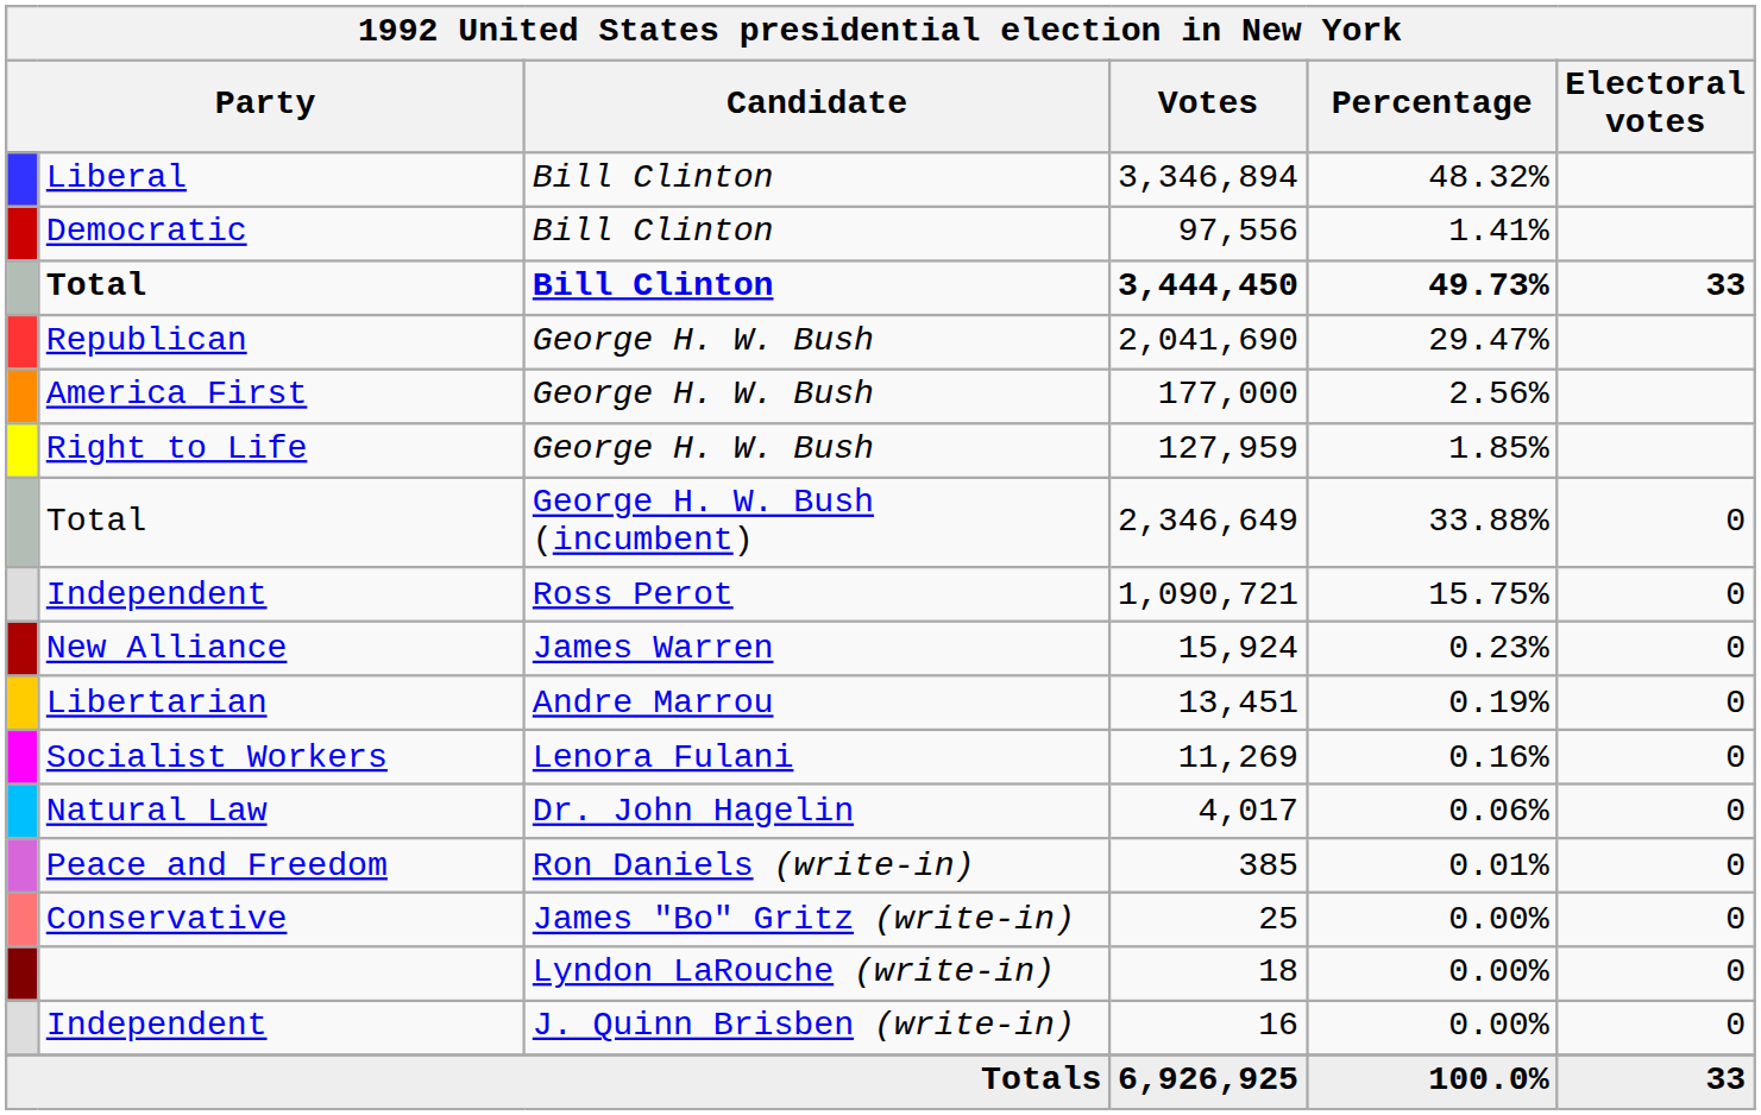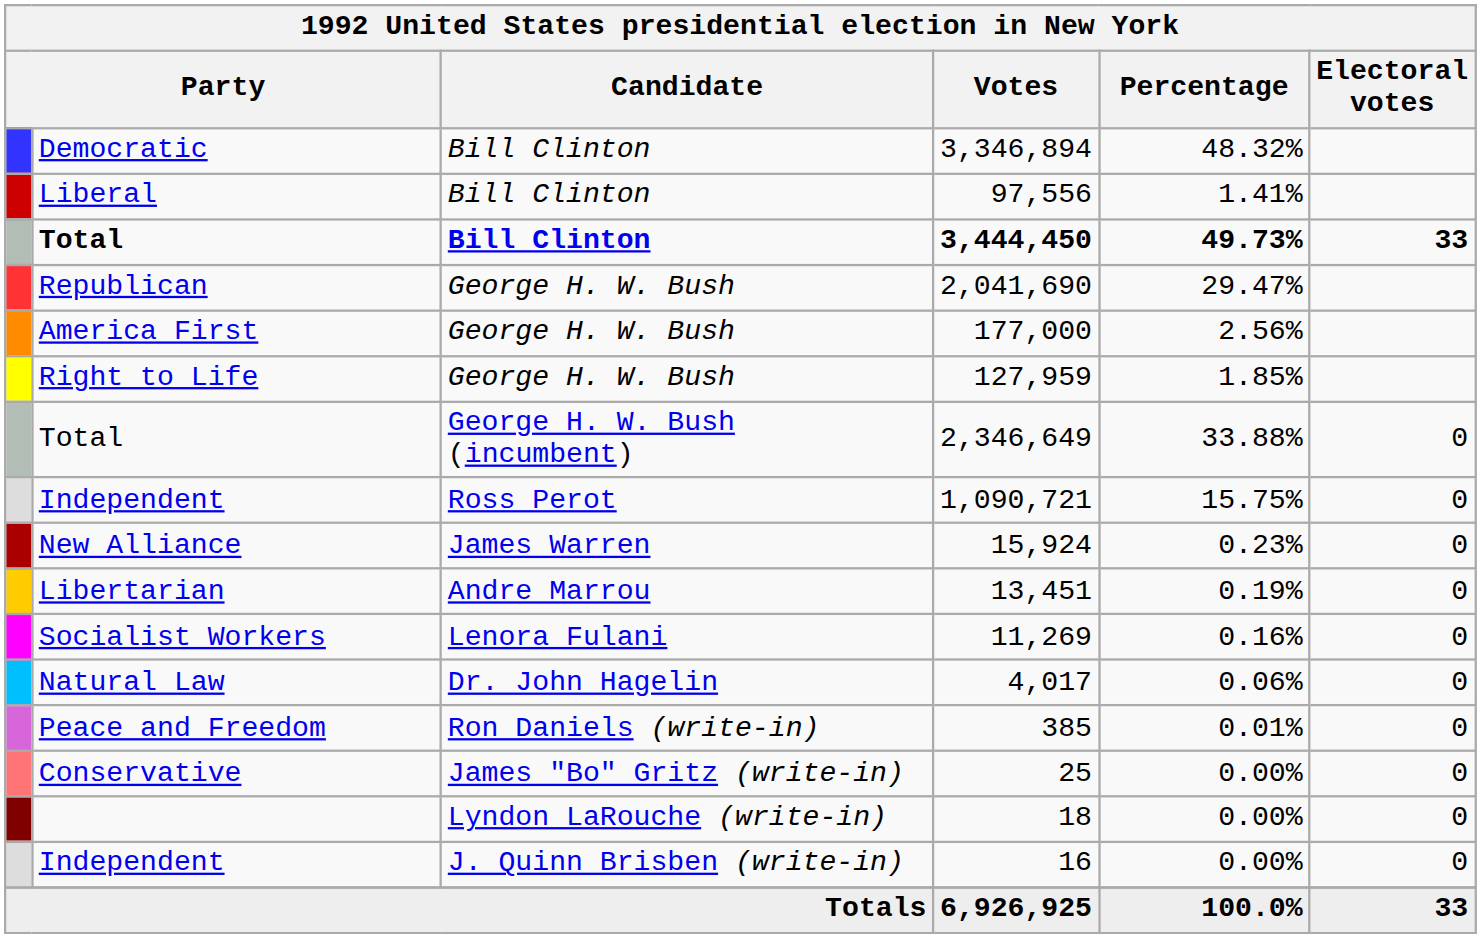3,346,894 | column 2: Liberal -> Democratic
97,556 | column 2: Democratic -> Liberal
